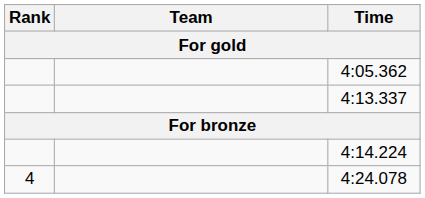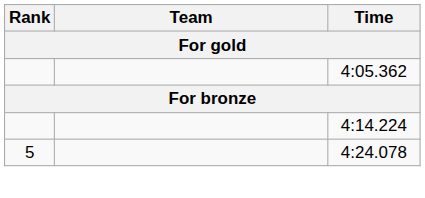- row: 4:13.337
4:24.078 | Rank: 4 -> 5
